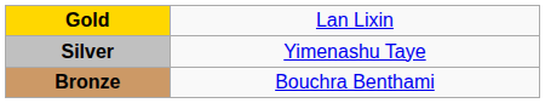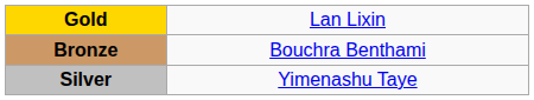rows swapped: Silver <-> Bronze
